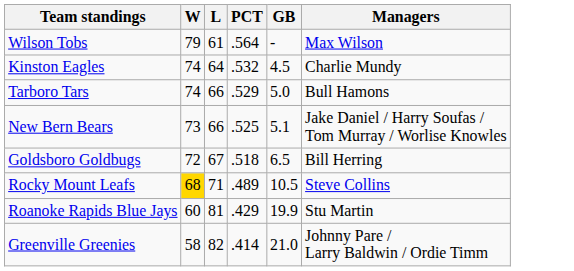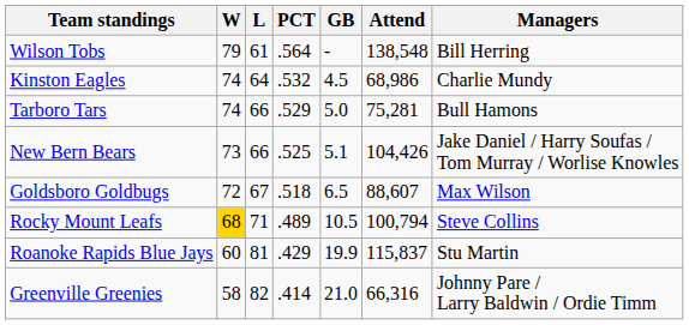+ column: Attend | 138,548 | 68,986 | 75,281 | 104,426 | 88,607 | 100,794 | 115,837 | 66,316
Wilson Tobs | Managers: Max Wilson -> Bill Herring
Goldsboro Goldbugs | Managers: Bill Herring -> Max Wilson
